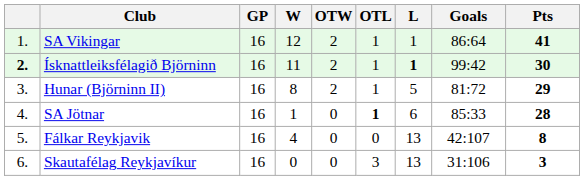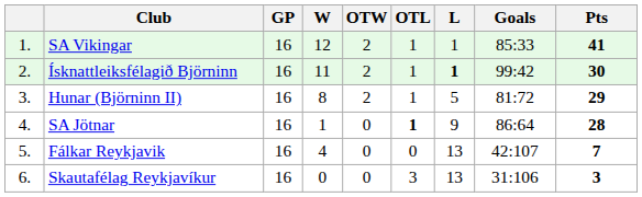SA Vikingar | Goals: 86:64 -> 85:33
Ísknattleiksfélagið Björninn | column 1: bold -> normal
SA Jötnar | L: 6 -> 9
SA Jötnar | Goals: 85:33 -> 86:64
Fálkar Reykjavik | Pts: 8 -> 7
